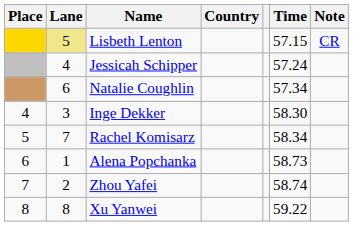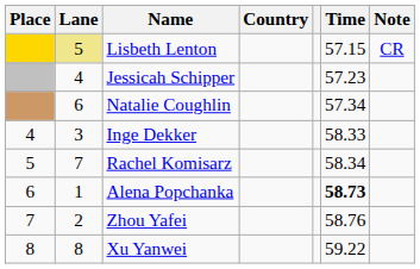Jessicah Schipper | Time: 57.24 -> 57.23
Inge Dekker | Time: 58.30 -> 58.33
Alena Popchanka | Time: normal -> bold
Zhou Yafei | Time: 58.74 -> 58.76
